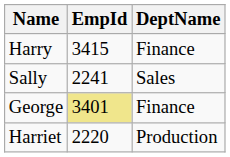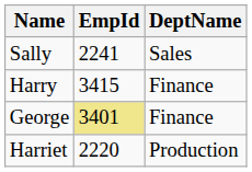rows swapped: Harry <-> Sally
